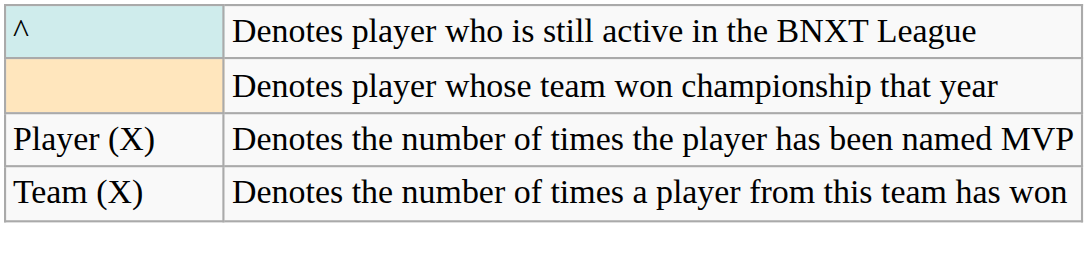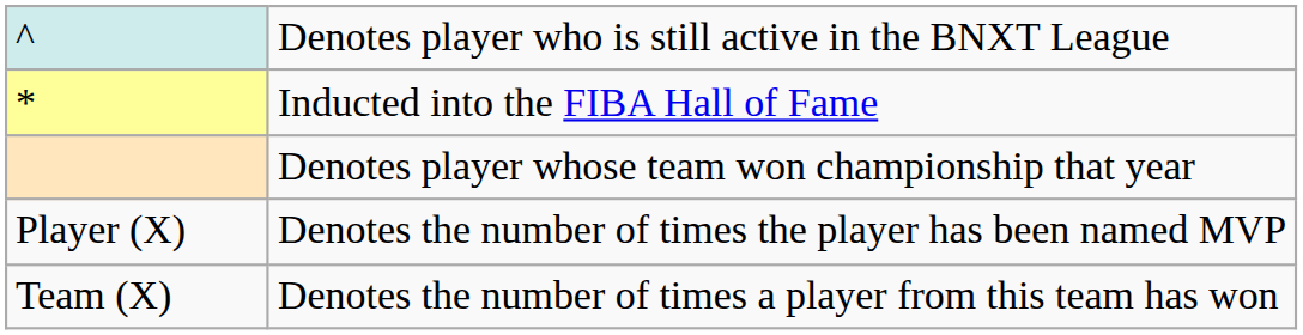+ row: * | Inducted into the FIBA Hall of Fame
